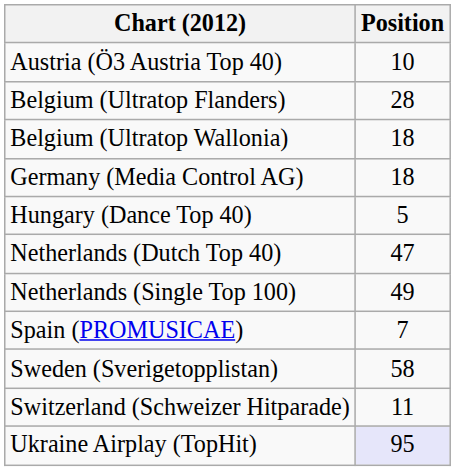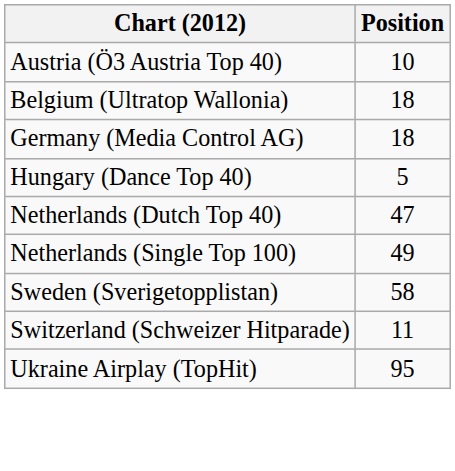- row: Belgium (Ultratop Flanders) | 28
- row: Spain (PROMUSICAE) | 7
Ukraine Airplay (TopHit) | Position: lavender background -> no background
